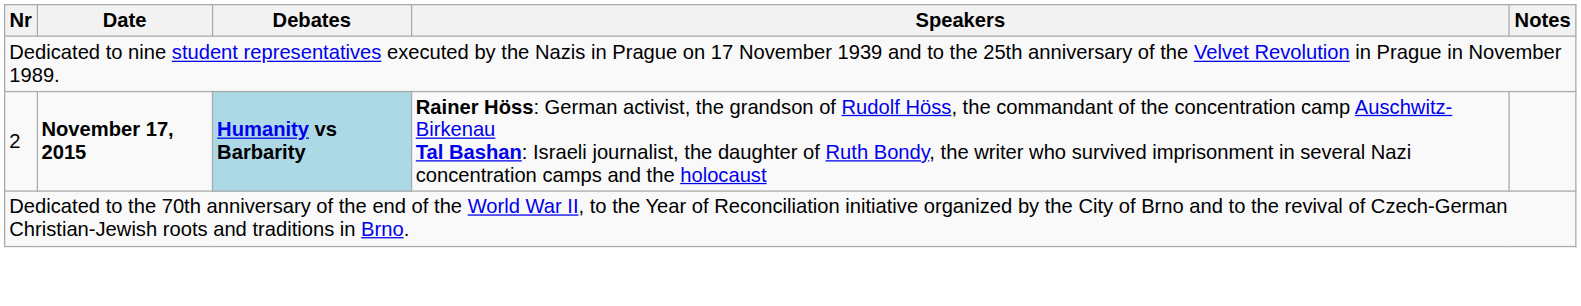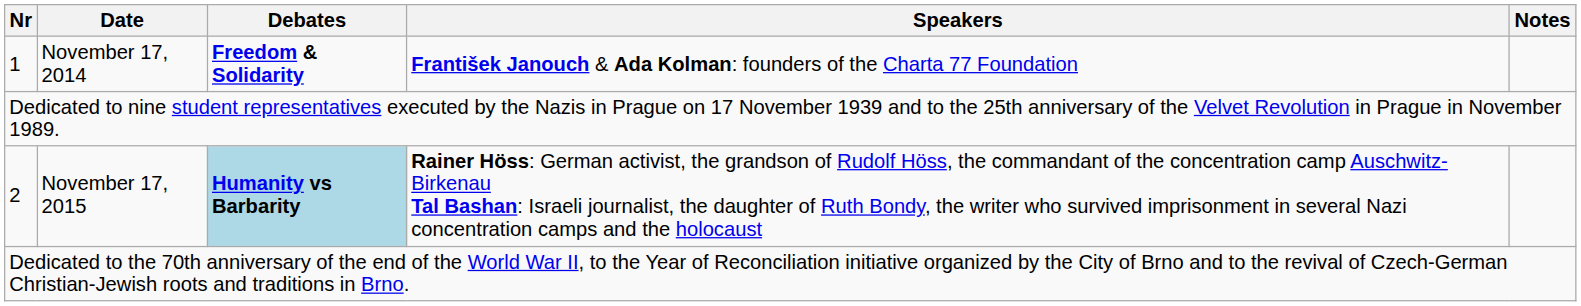+ row: 1 | November 17, 2014 | Freedom & Solidarity | František Janouch & Ada Kolman: founders of the Charta 77 Foundation
2 | Date: bold -> normal
